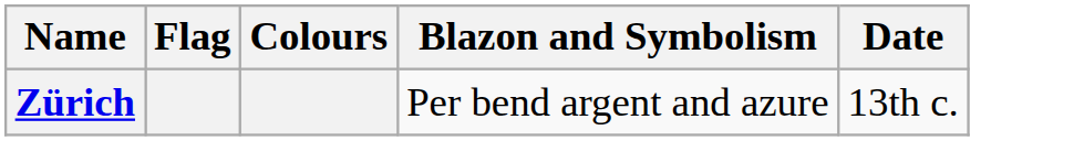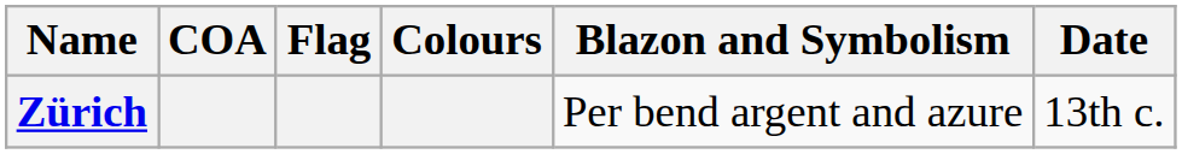+ column: COA
